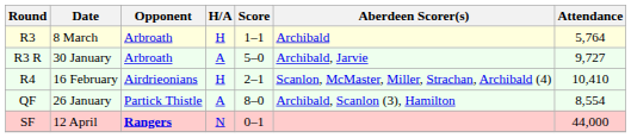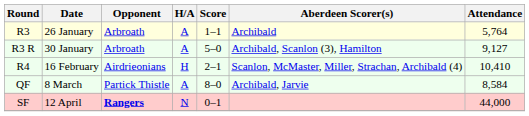R3 | Date: 8 March -> 26 January
R3 | H/A: H -> A
R3 R | Aberdeen Scorer(s): Archibald, Jarvie -> Archibald, Scanlon (3), Hamilton
R3 R | Attendance: 9,727 -> 9,127
QF | Date: 26 January -> 8 March
QF | Aberdeen Scorer(s): Archibald, Scanlon (3), Hamilton -> Archibald, Jarvie
QF | Attendance: 8,554 -> 8,584
